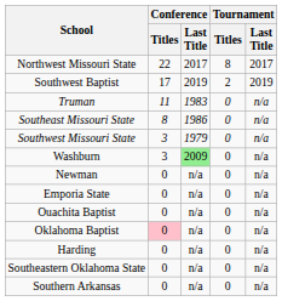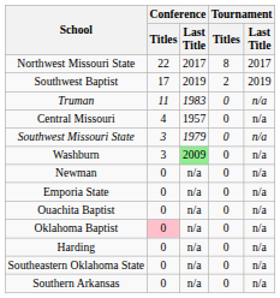- row: Southeast Missouri State | 8 | 1986 | 0 | n/a
+ row: Central Missouri | 4 | 1957 | 0 | n/a
